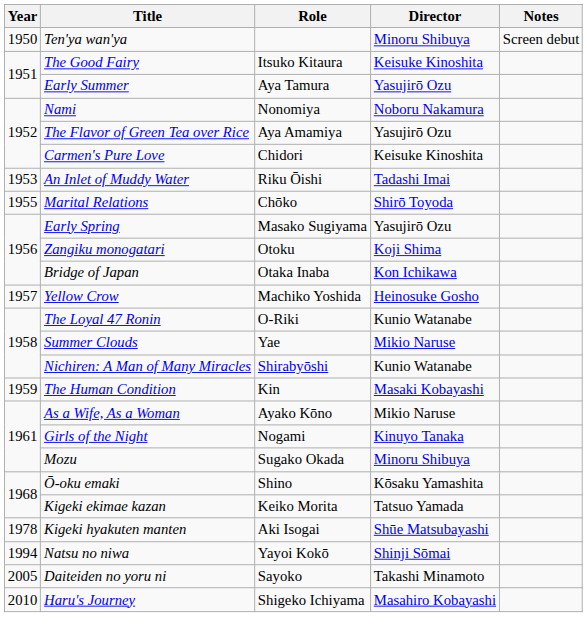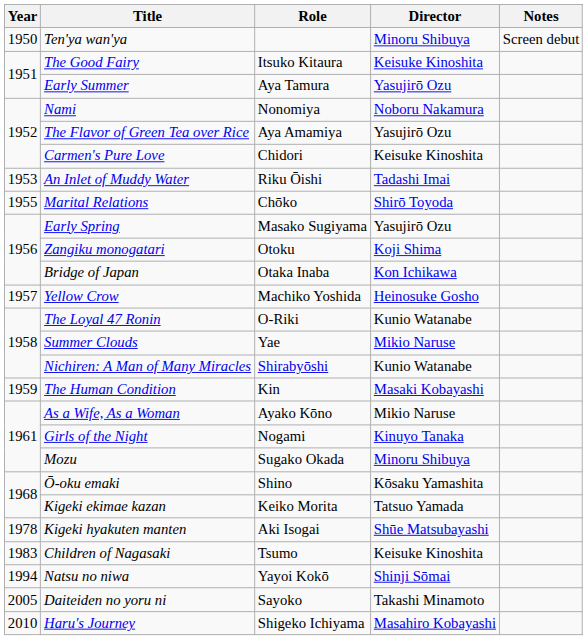+ row: 1983 | Children of Nagasaki | Tsumo | Keisuke Kinoshita
